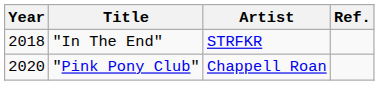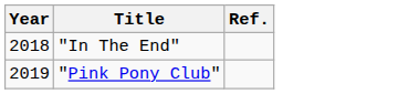- column: Artist | STRFKR | Chappell Roan
"Pink Pony Club" | Year: 2020 -> 2019
